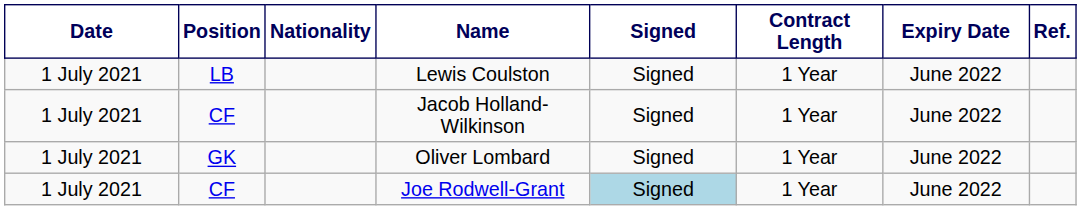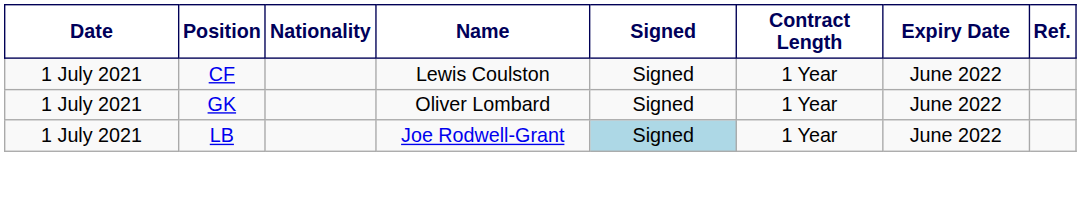Lewis Coulston | Position: LB -> CF
- row: 1 July 2021 | CF | Jacob Holland-Wilkinson | Signed | 1 Year | June 2022
Joe Rodwell-Grant | Position: CF -> LB
